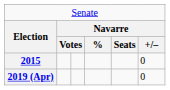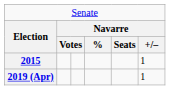2015 | column 6: 0 -> 1
2019 (Apr) | column 6: 0 -> 1
